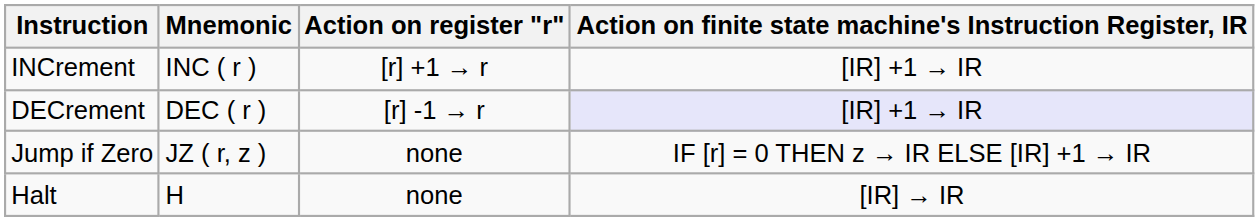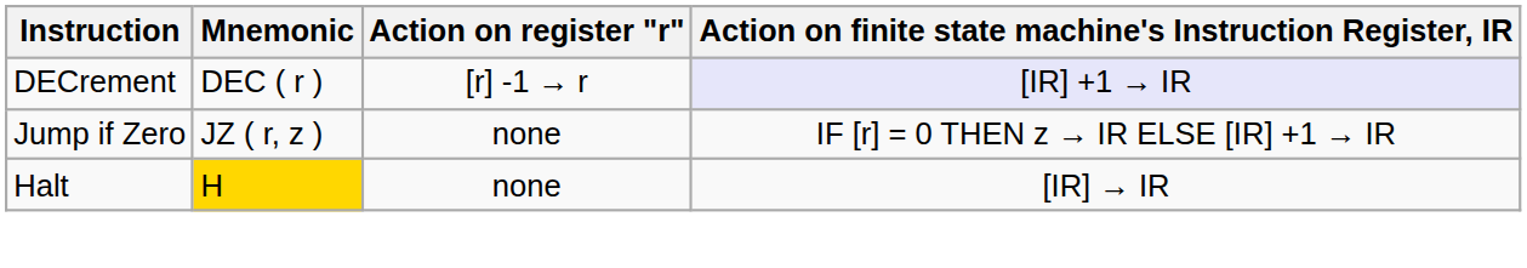- row: INCrement | INC ( r ) | [r] +1 → r | [IR] +1 → IR
Halt | Mnemonic: no background -> gold background
